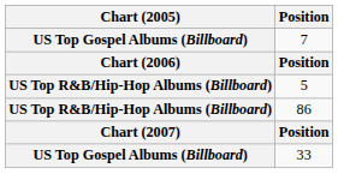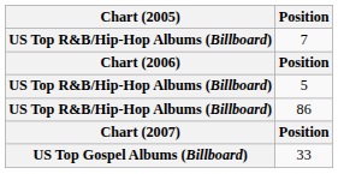7 | Chart (2005): US Top Gospel Albums (Billboard) -> US Top R&B/Hip-Hop Albums (Billboard)
